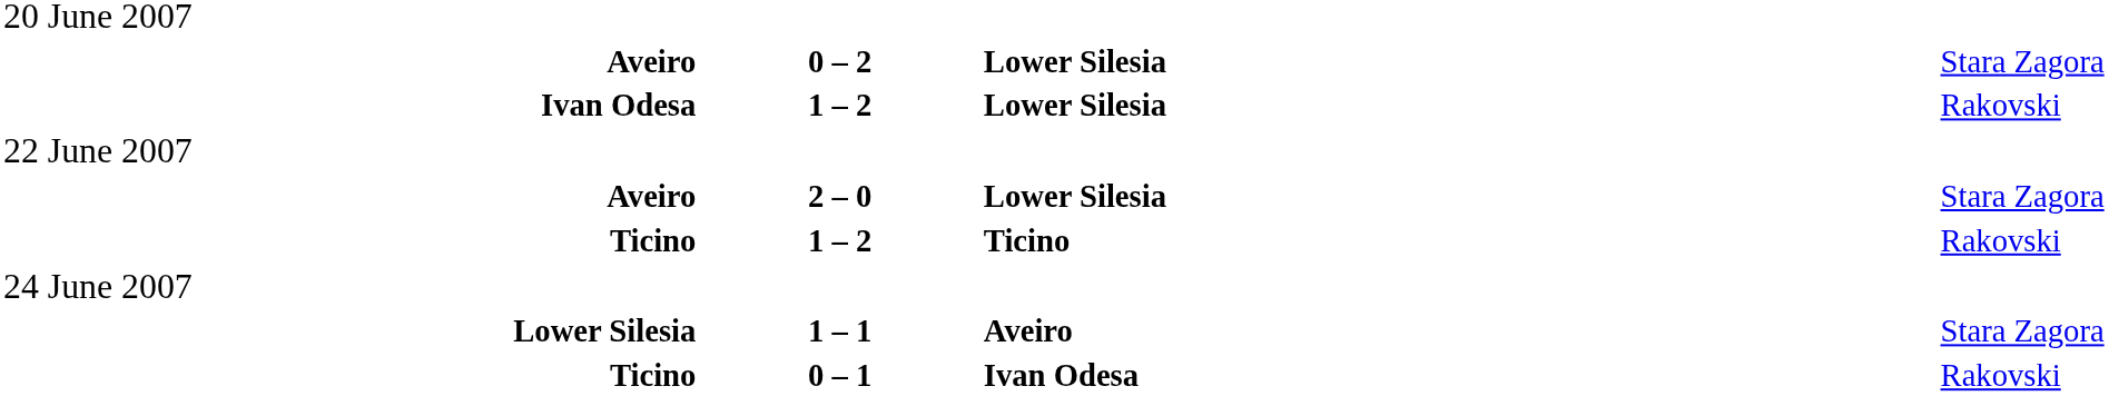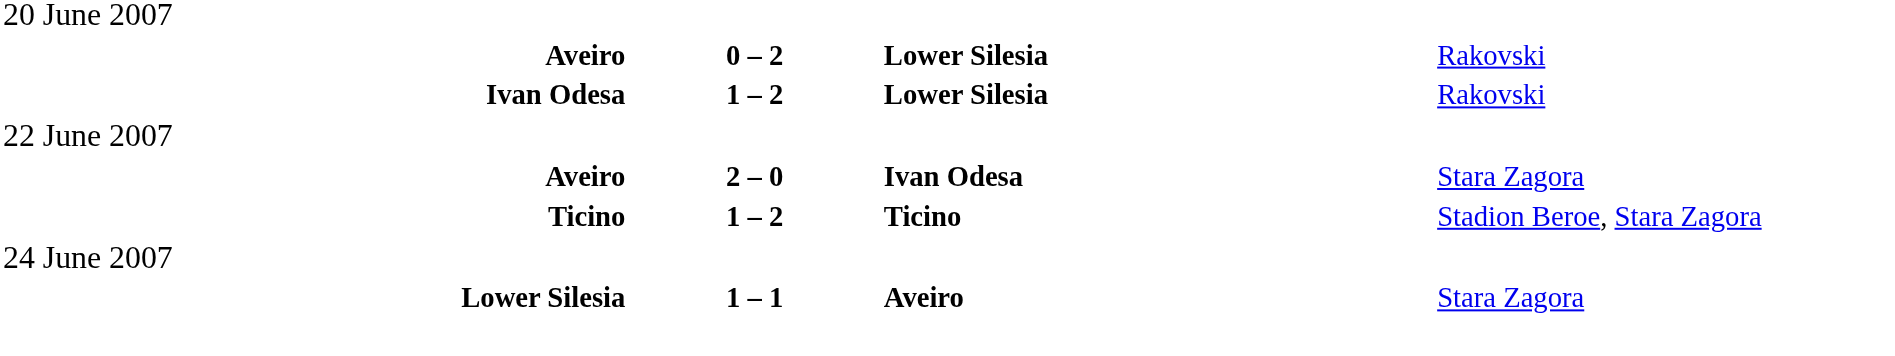Aveiro / 0 – 2 | column 4: Stara Zagora -> Rakovski
Aveiro / 2 – 0 | column 3: Lower Silesia -> Ivan Odesa
Ticino / 1 – 2 | column 4: Rakovski -> Stadion Beroe, Stara Zagora
- row: Ticino | 0 – 1 | Ivan Odesa | Rakovski
